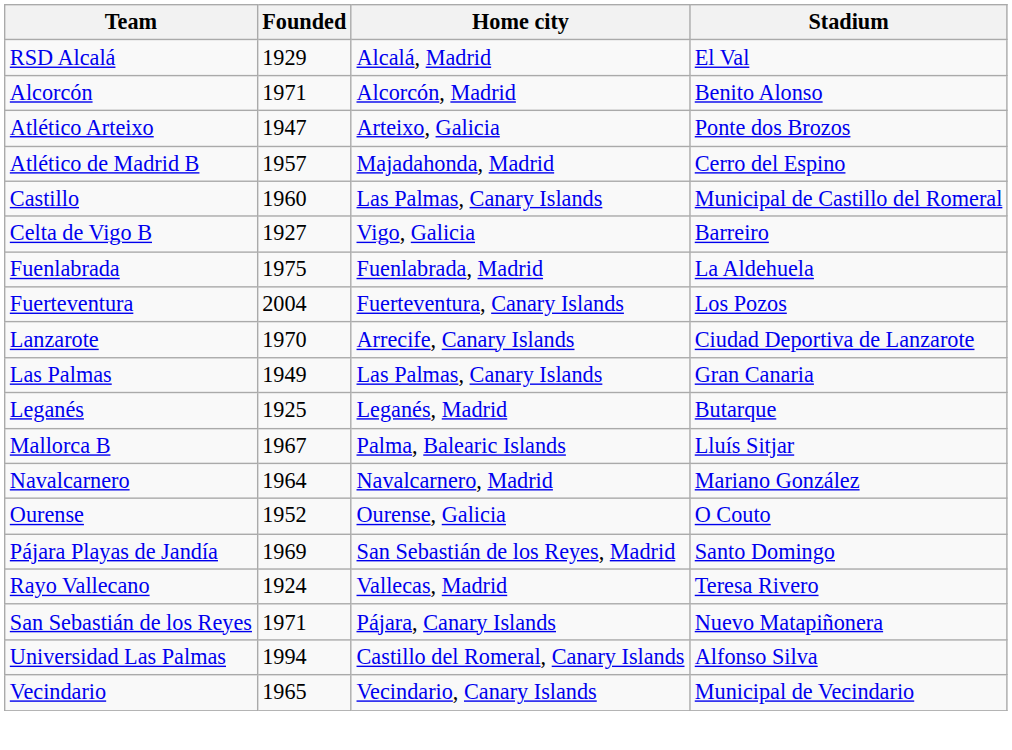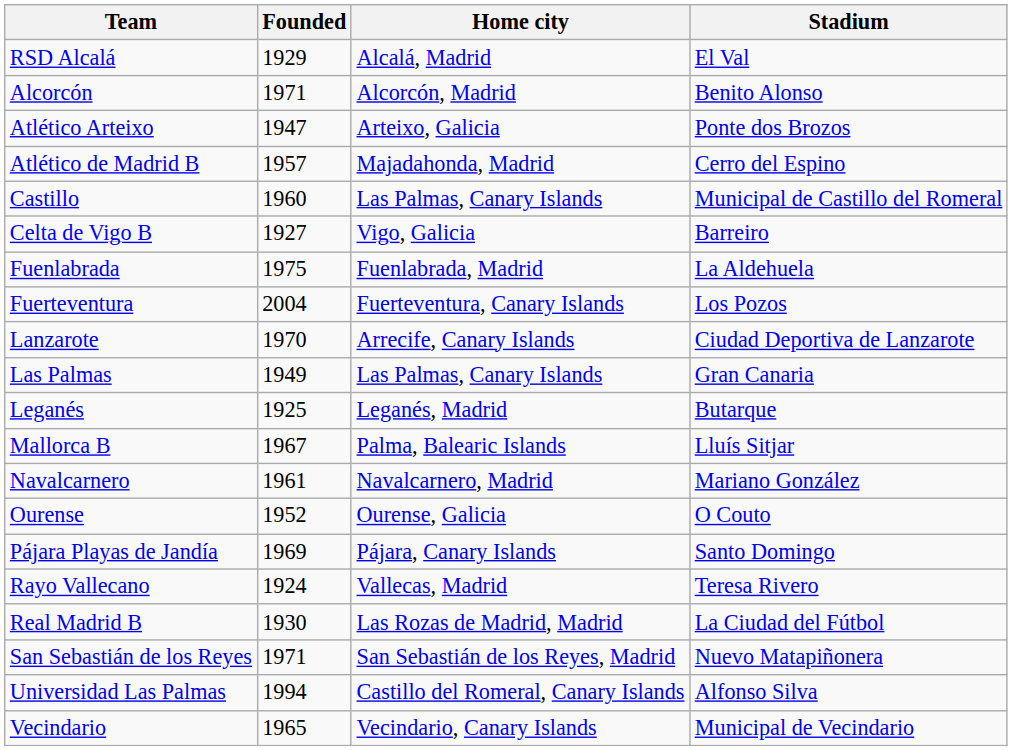Navalcarnero | Founded: 1964 -> 1961
Pájara Playas de Jandía | Home city: San Sebastián de los Reyes, Madrid -> Pájara, Canary Islands
+ row: Real Madrid B | 1930 | Las Rozas de Madrid, Madrid | La Ciudad del Fútbol
San Sebastián de los Reyes | Home city: Pájara, Canary Islands -> San Sebastián de los Reyes, Madrid
